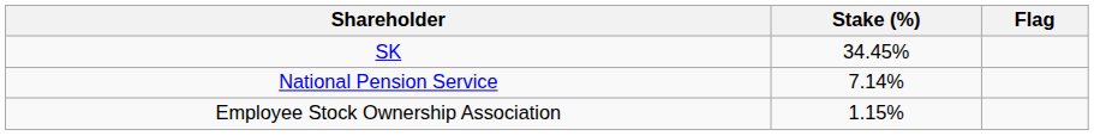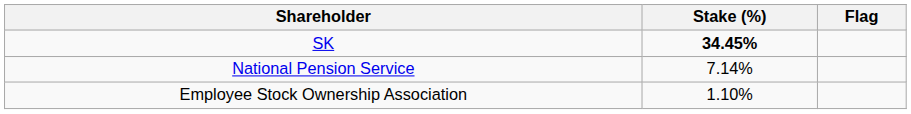SK | Stake (%): normal -> bold
Employee Stock Ownership Association | Stake (%): 1.15% -> 1.10%
